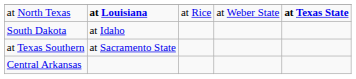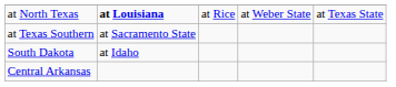at North Texas | column 5: bold -> normal
rows swapped: South Dakota <-> at Texas Southern
